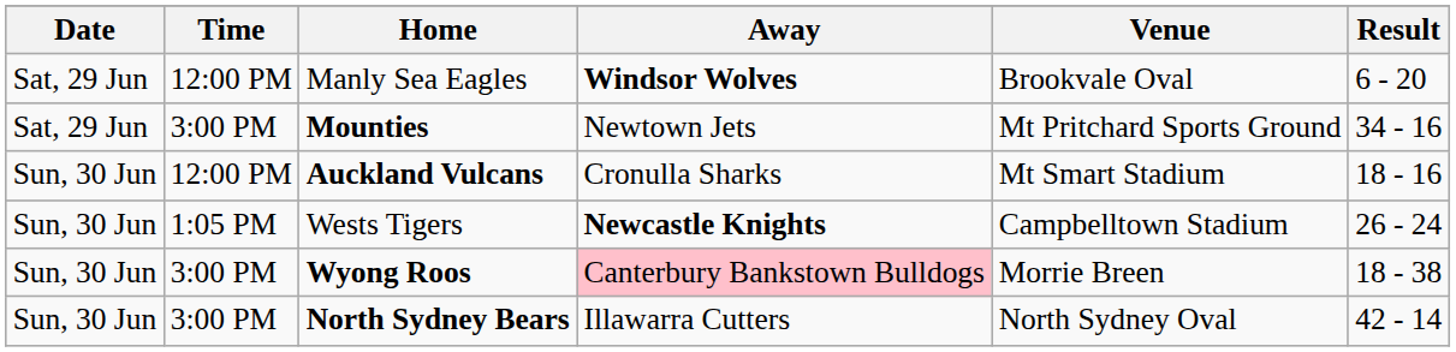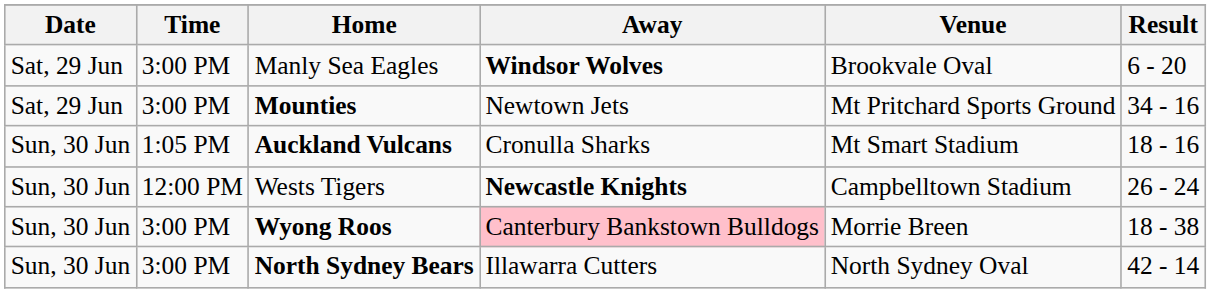Manly Sea Eagles | Time: 12:00 PM -> 3:00 PM
Auckland Vulcans | Time: 12:00 PM -> 1:05 PM
Wests Tigers | Time: 1:05 PM -> 12:00 PM
